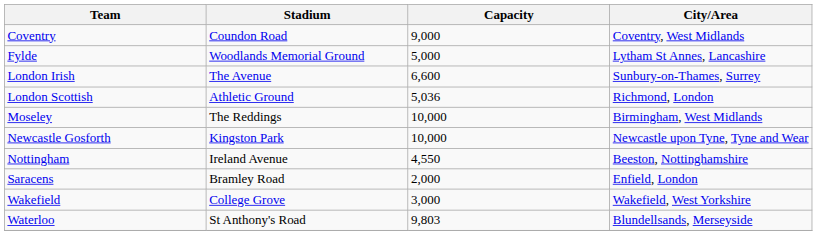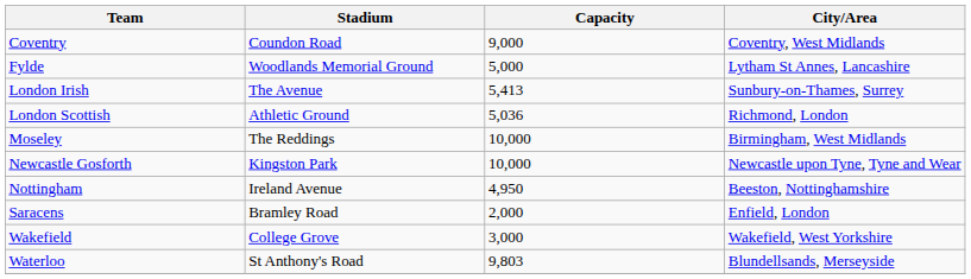London Irish | Capacity: 6,600 -> 5,413
Nottingham | Capacity: 4,550 -> 4,950
